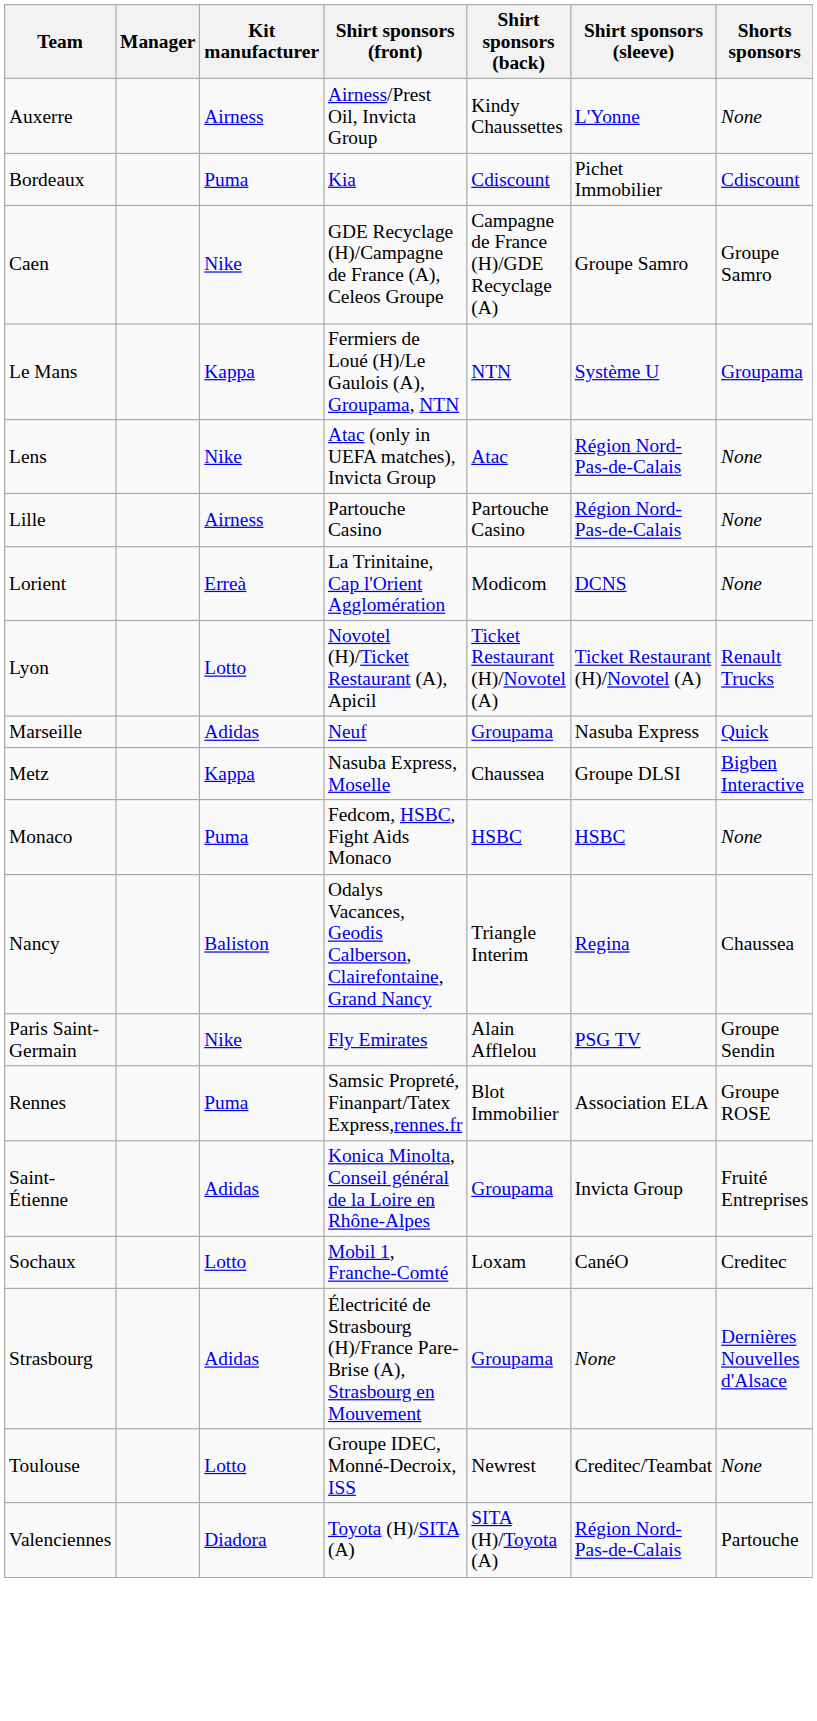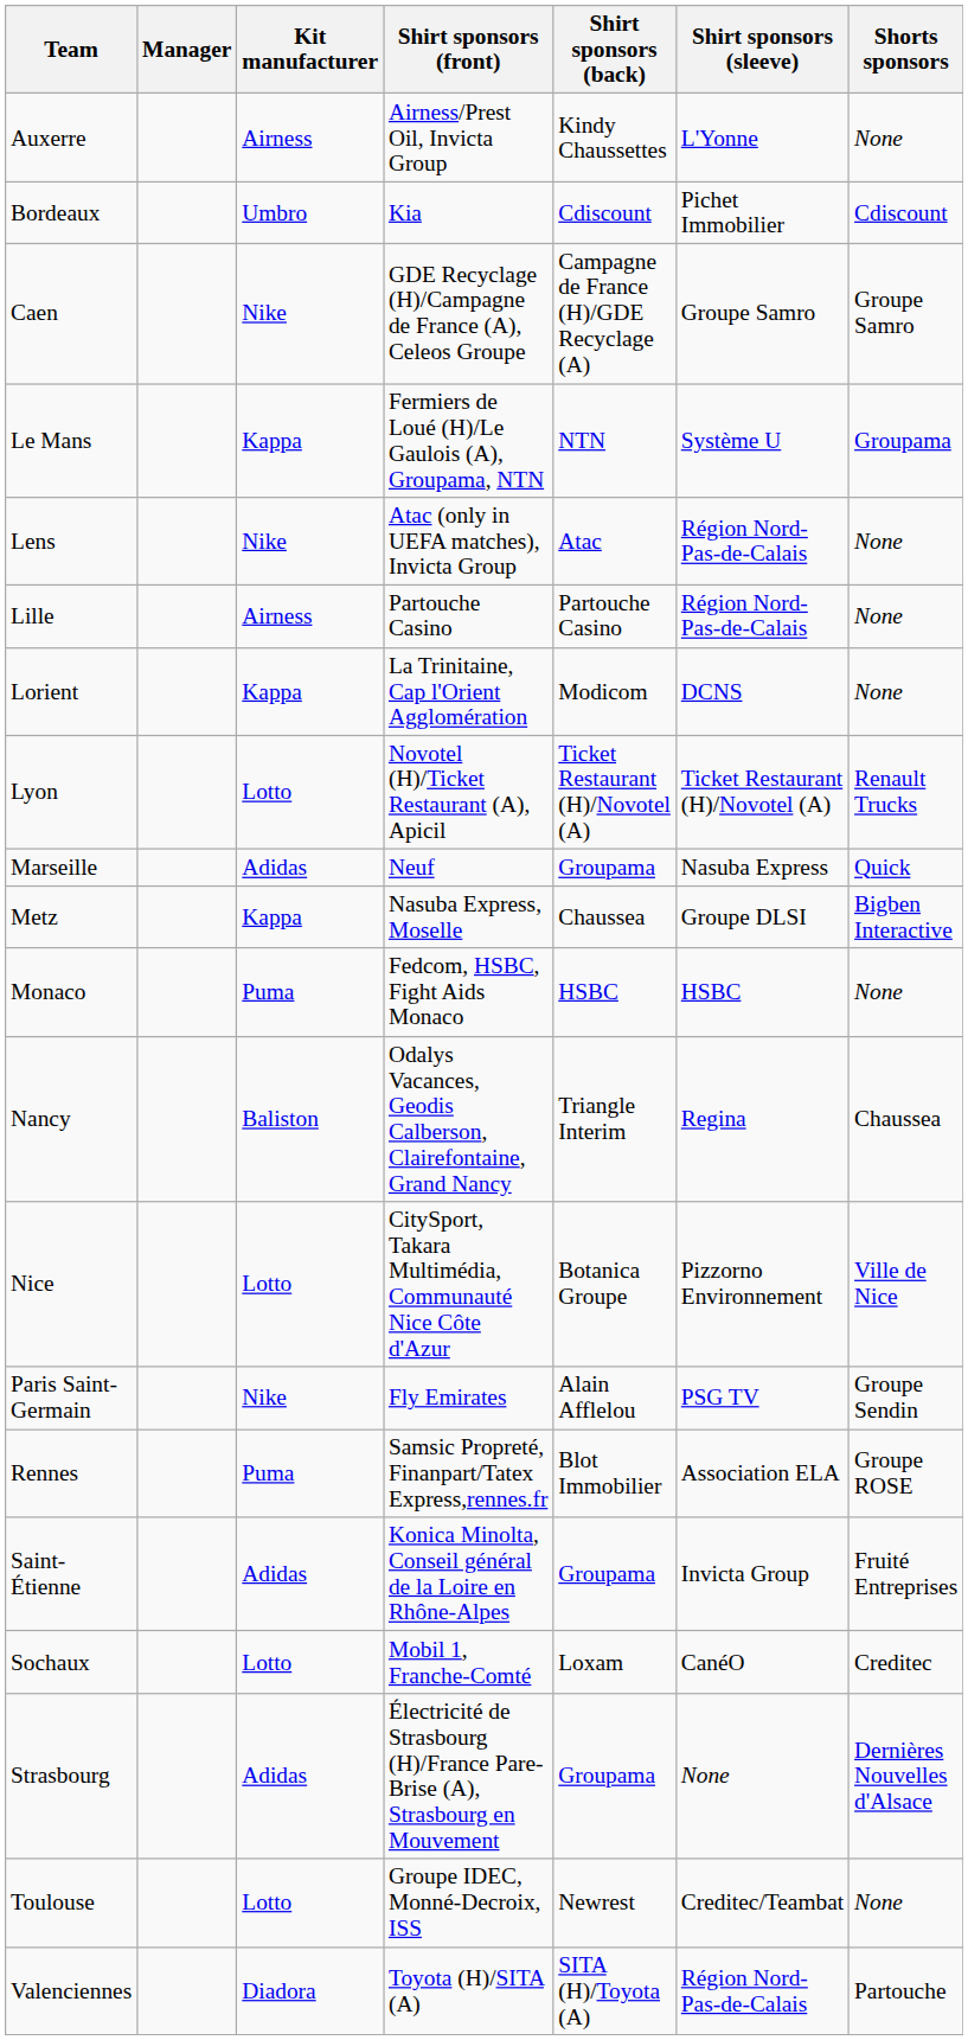Bordeaux | Kit manufacturer: Puma -> Umbro
Lorient | Kit manufacturer: Erreà -> Kappa
+ row: Nice | Lotto | CitySport, Takara Multimédia, Communauté Nice Côte d'Azur | Botanica Groupe | Pizzorno Environnement | Ville de Nice
